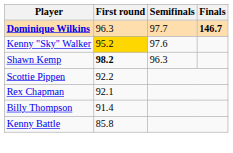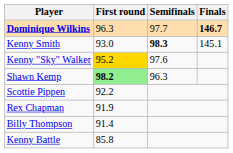+ row: Kenny Smith | 93.0 | 98.3 | 145.1
Shawn Kemp | First round: no background -> lightgreen background
Rex Chapman | First round: 92.1 -> 91.9
